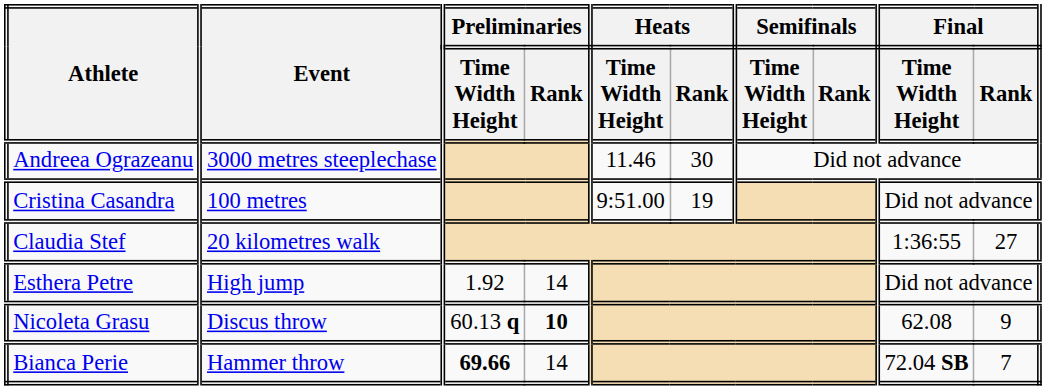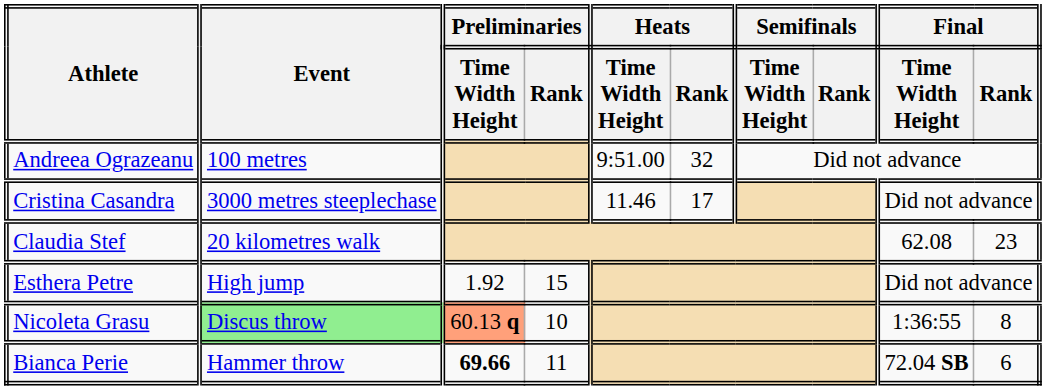Andreea Ograzeanu | Event: 3000 metres steeplechase -> 100 metres
Andreea Ograzeanu | Heats / Time Width Height: 11.46 -> 9:51.00
Andreea Ograzeanu | Heats / Rank: 30 -> 32
Cristina Casandra | Event: 100 metres -> 3000 metres steeplechase
Cristina Casandra | Heats / Time Width Height: 9:51.00 -> 11.46
Cristina Casandra | Heats / Rank: 19 -> 17
Claudia Stef | Final / Time Width Height: 1:36:55 -> 62.08
Claudia Stef | Final / Rank: 27 -> 23
Esthera Petre | Preliminaries / Rank: 14 -> 15
Nicoleta Grasu | Event: no background -> lightgreen background
Nicoleta Grasu | Preliminaries / Time Width Height: no background -> lightsalmon background
Nicoleta Grasu | Preliminaries / Rank: bold -> normal
Nicoleta Grasu | Final / Time Width Height: 62.08 -> 1:36:55
Nicoleta Grasu | Final / Rank: 9 -> 8
Bianca Perie | Preliminaries / Rank: 14 -> 11
Bianca Perie | Final / Rank: 7 -> 6
